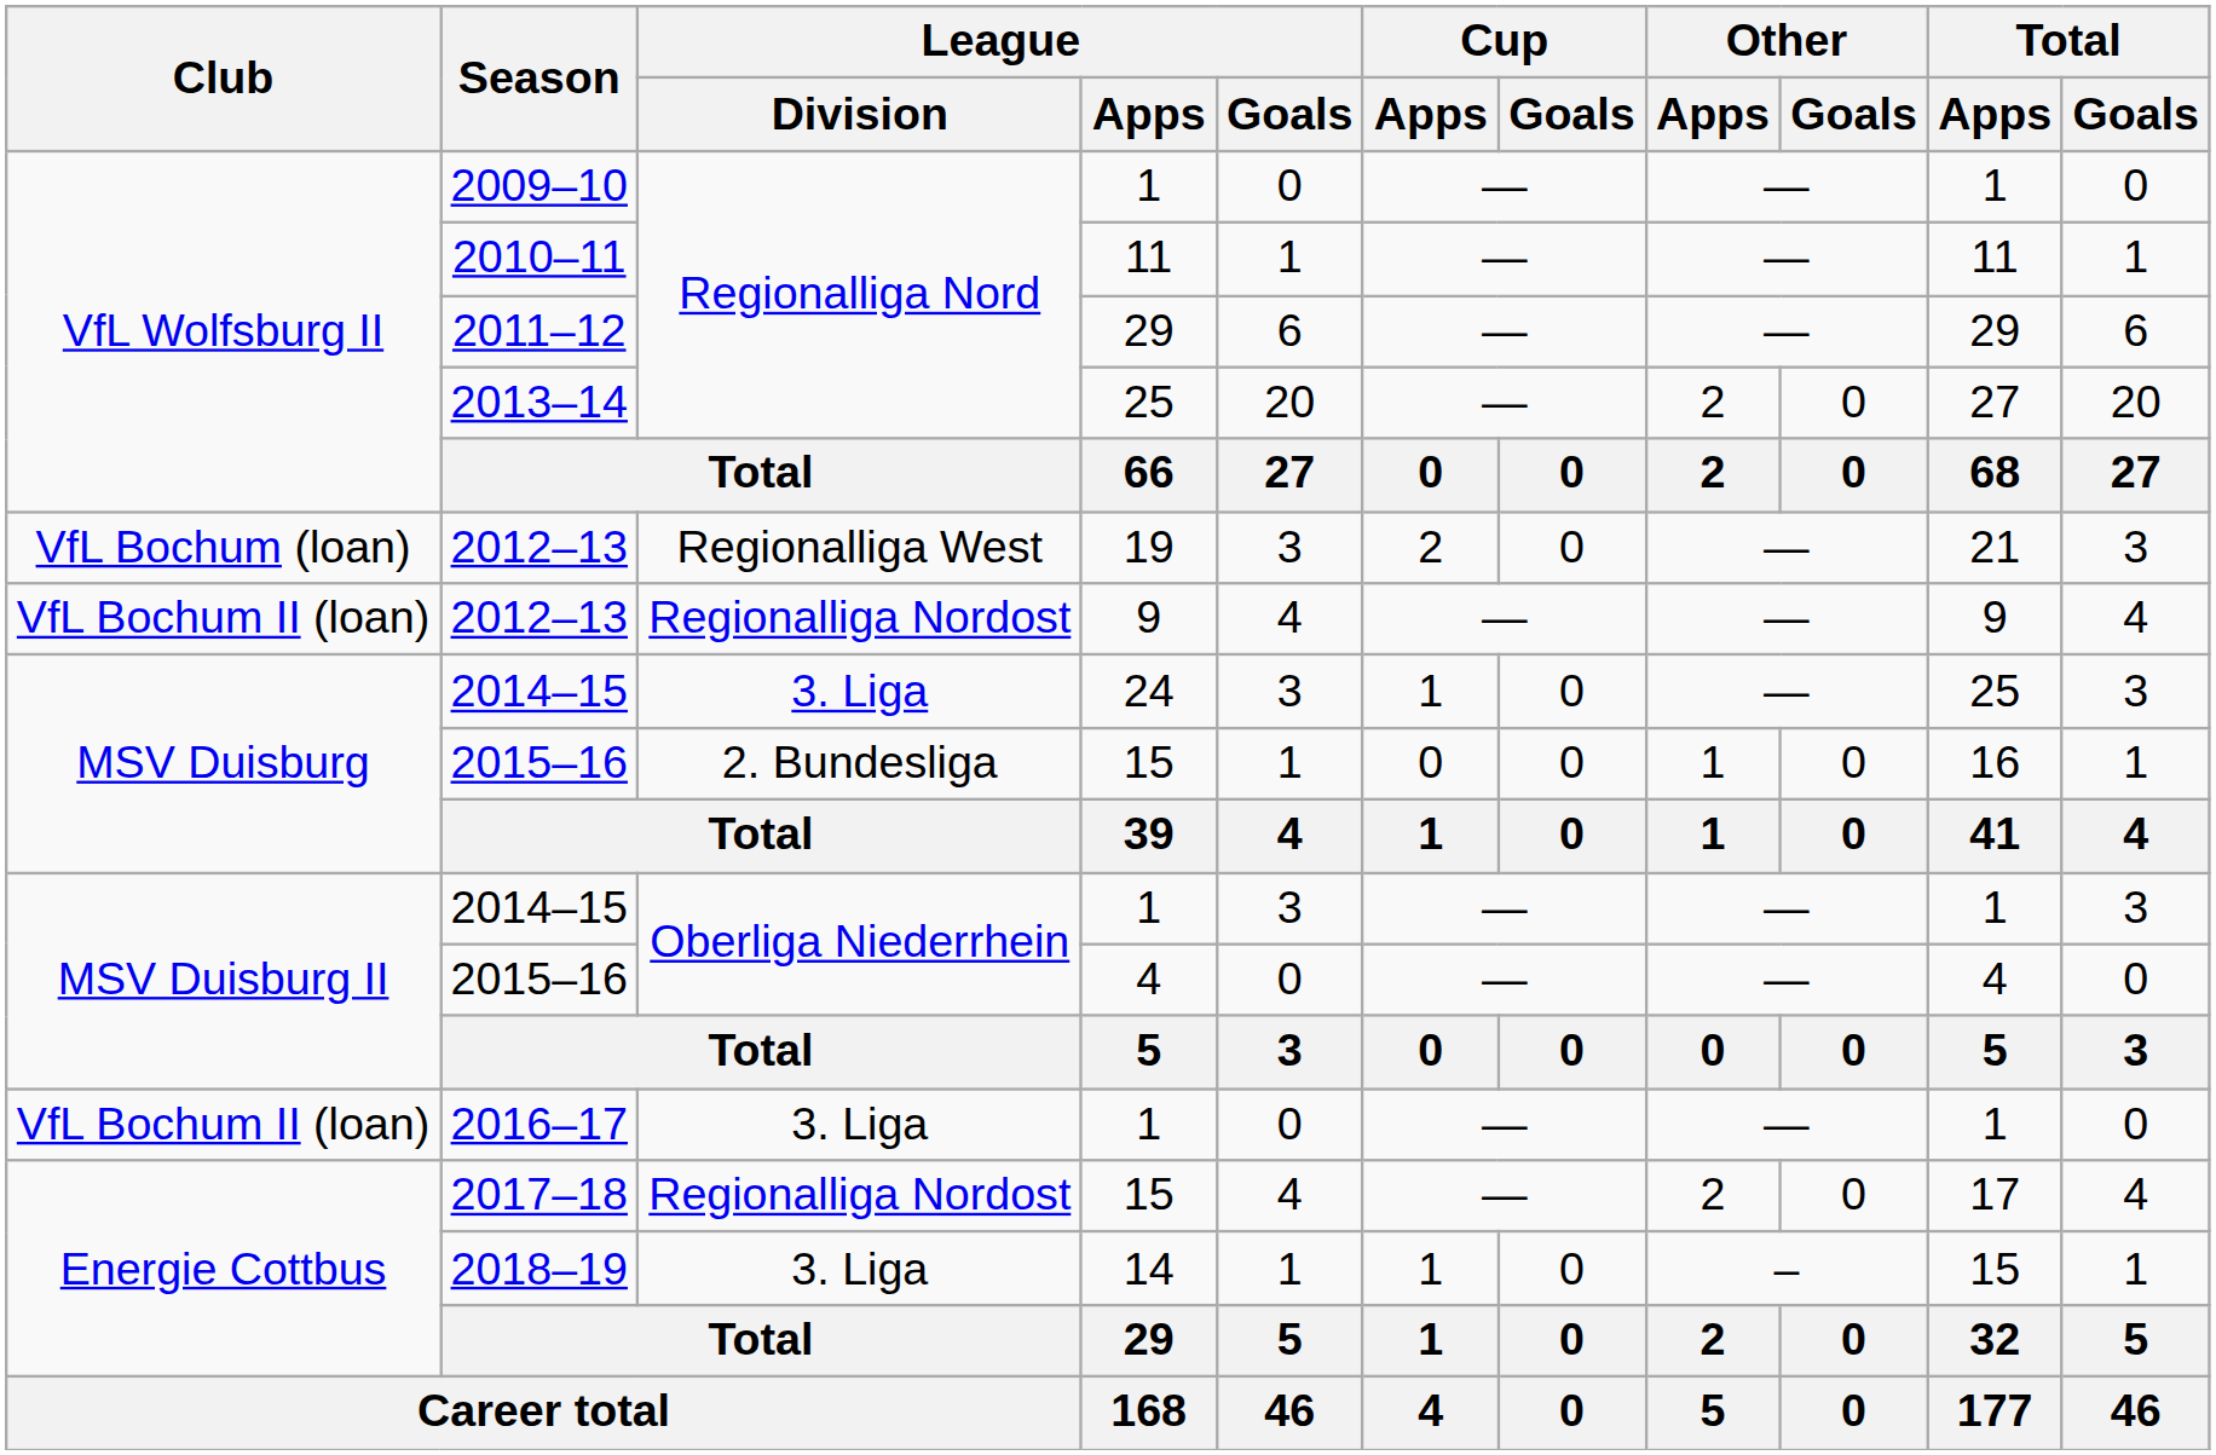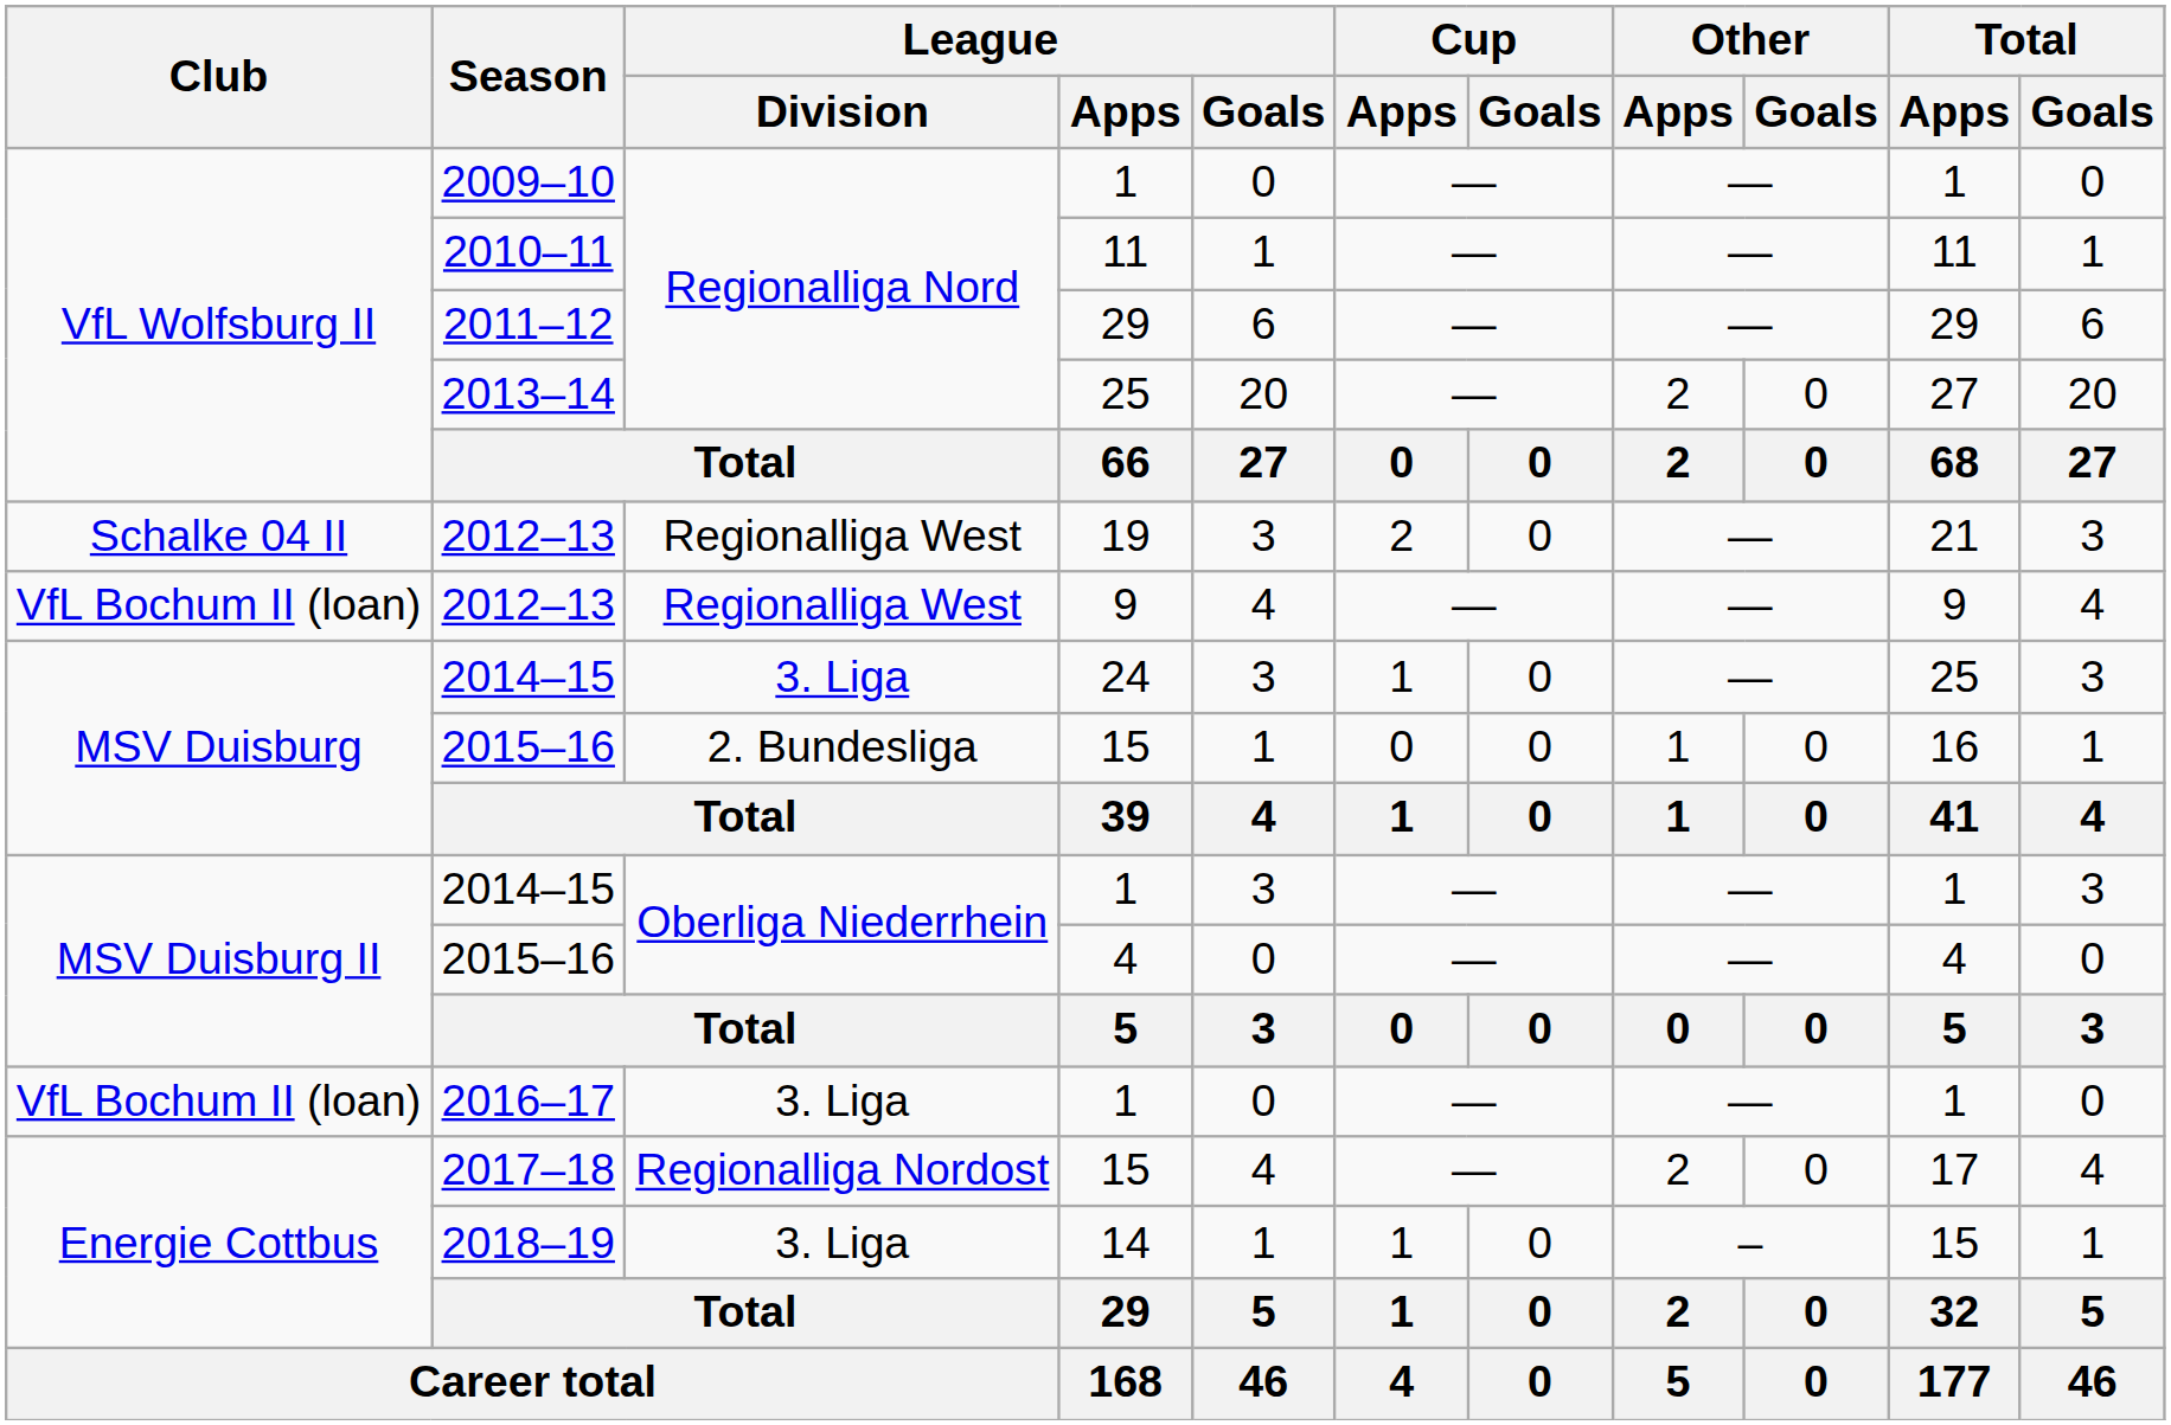2012–13 / 19 | Club: VfL Bochum (loan) -> Schalke 04 II
2012–13 / 9 | League / Division: Regionalliga Nordost -> Regionalliga West
